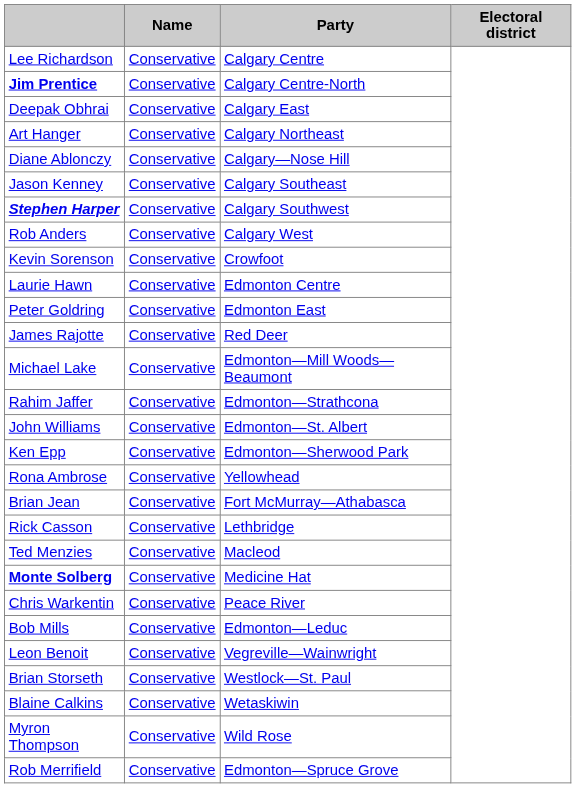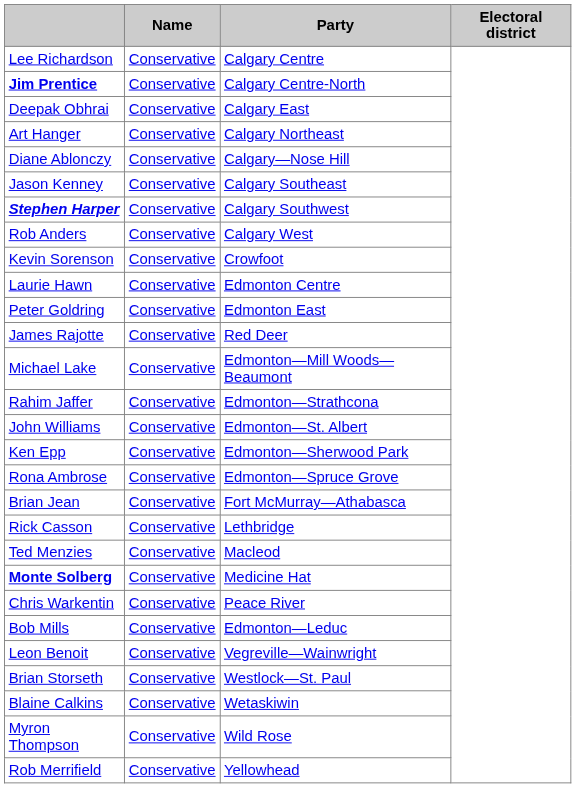Rona Ambrose | Party: Yellowhead -> Edmonton—Spruce Grove
Rob Merrifield | Party: Edmonton—Spruce Grove -> Yellowhead
